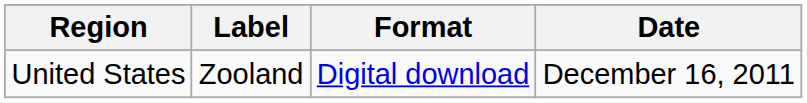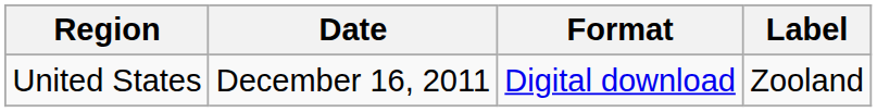columns swapped: Date <-> Label
